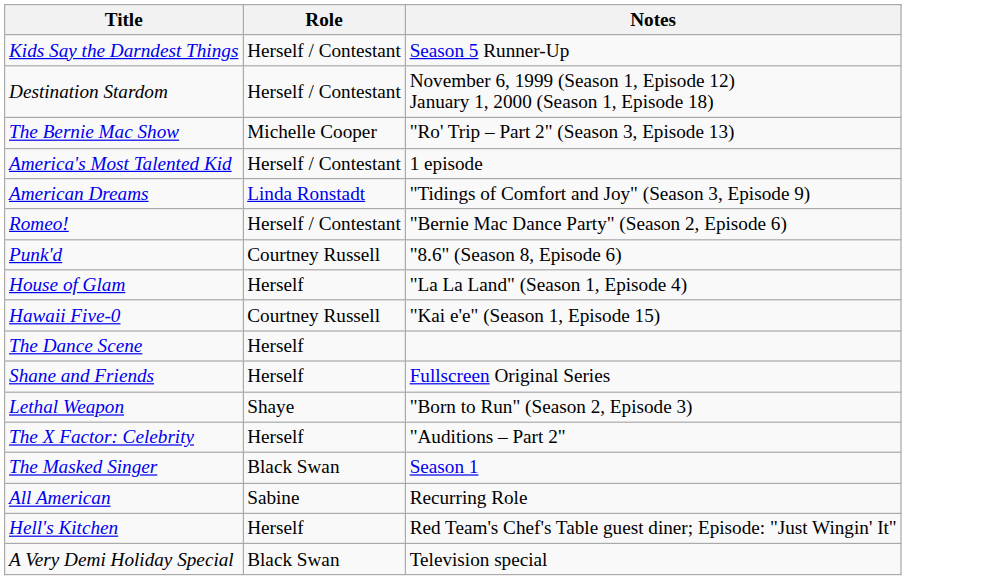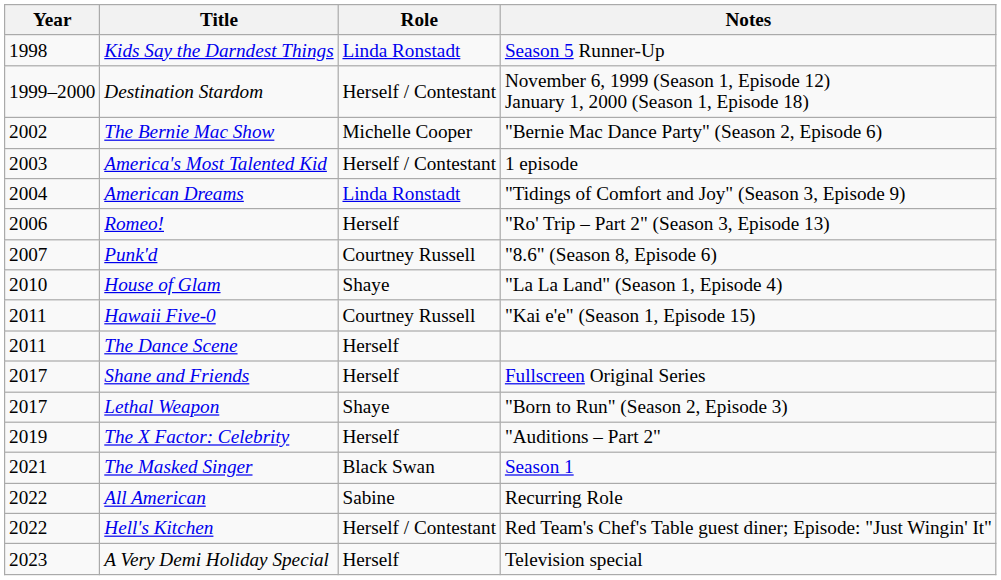+ column: Year | 1998 | 1999–2000 | 2002 | 2003 | 2004 | 2006 | 2007 | 2010 | 2011 | 2011 | 2017 | 2017 | 2019 | 2021 | 2022 | 2022 | 2023
Kids Say the Darndest Things | Role: Herself / Contestant -> Linda Ronstadt
The Bernie Mac Show | Notes: "Ro' Trip – Part 2" (Season 3, Episode 13) -> "Bernie Mac Dance Party" (Season 2, Episode 6)
Romeo! | Role: Herself / Contestant -> Herself
Romeo! | Notes: "Bernie Mac Dance Party" (Season 2, Episode 6) -> "Ro' Trip – Part 2" (Season 3, Episode 13)
House of Glam | Role: Herself -> Shaye
Hell's Kitchen | Role: Herself -> Herself / Contestant
A Very Demi Holiday Special | Role: Black Swan -> Herself
